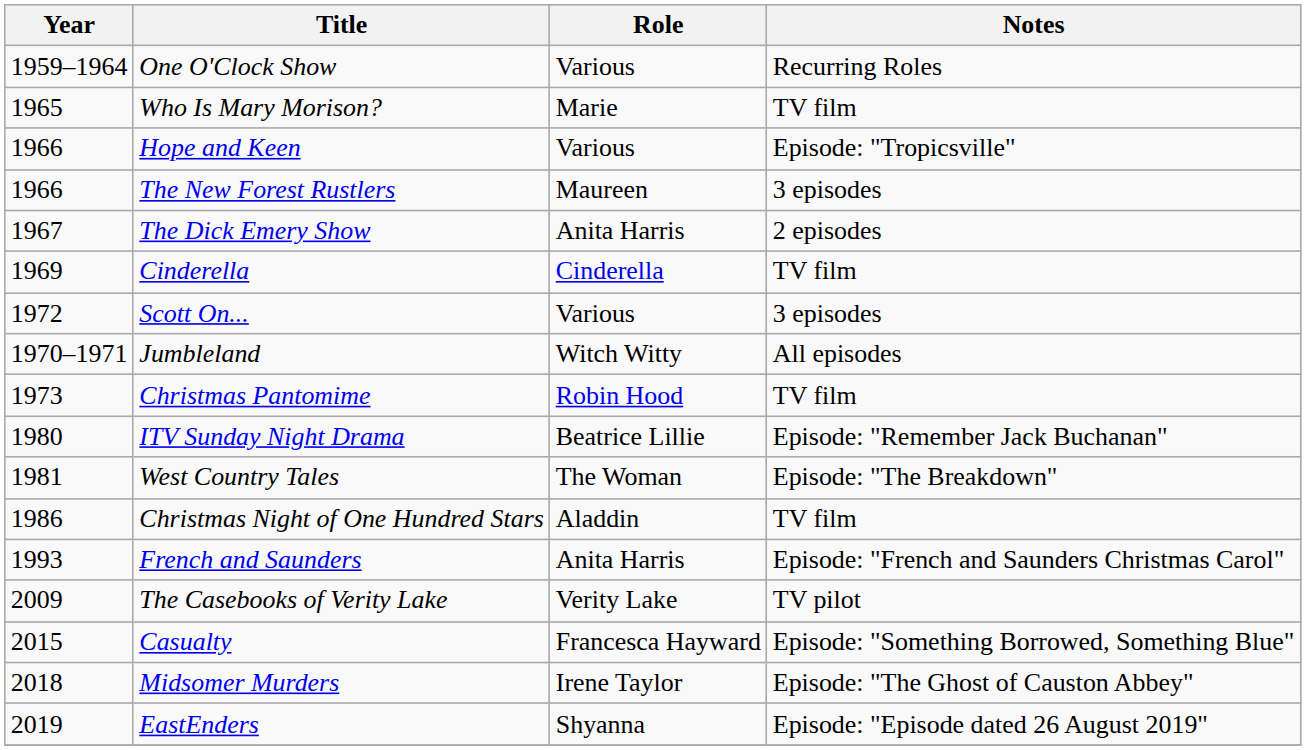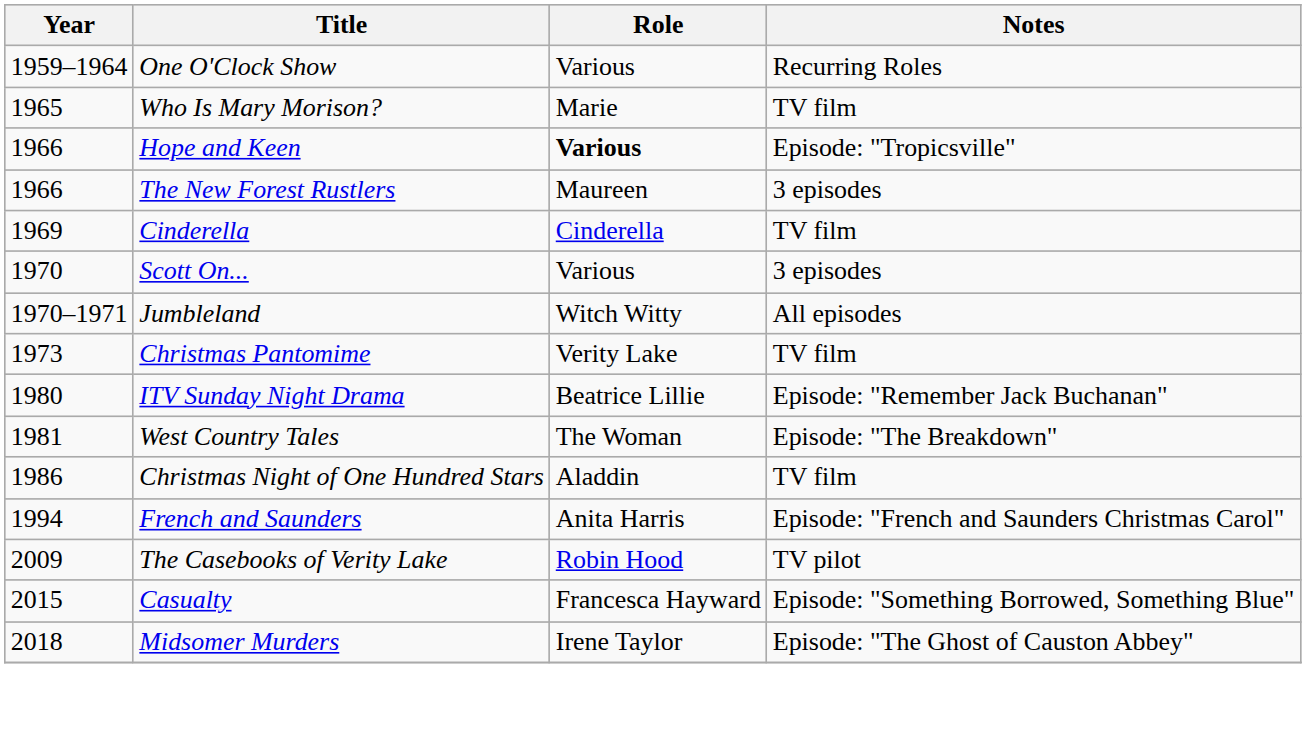Hope and Keen | Role: normal -> bold
- row: 1967 | The Dick Emery Show | Anita Harris | 2 episodes
Scott On... | Year: 1972 -> 1970
Christmas Pantomime | Role: Robin Hood -> Verity Lake
French and Saunders | Year: 1993 -> 1994
The Casebooks of Verity Lake | Role: Verity Lake -> Robin Hood
- row: 2019 | EastEnders | Shyanna | Episode: "Episode dated 26 August 2019"
